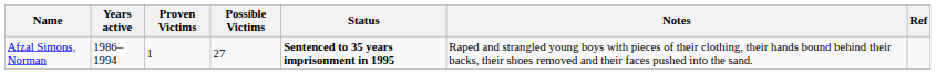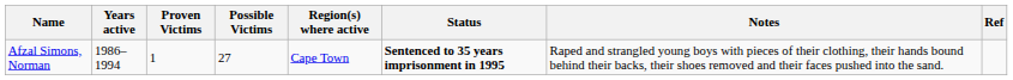+ column: Region(s) where active | Cape Town
